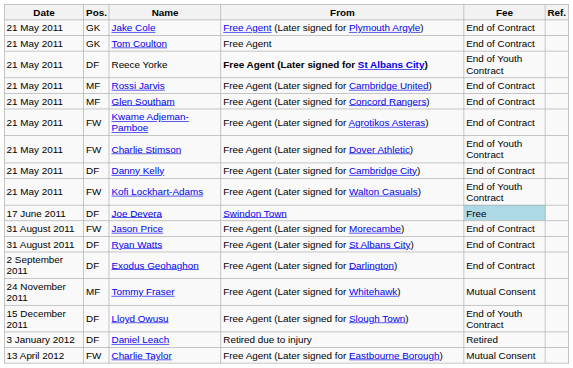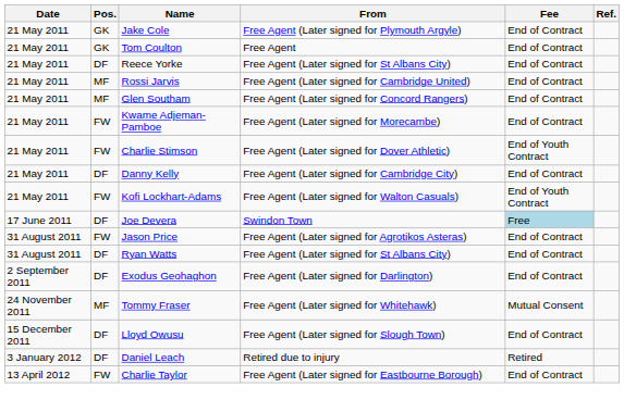Reece Yorke | From: bold -> normal
Reece Yorke | Fee: End of Youth Contract -> End of Contract
Kwame Adjeman-Pamboe | From: Free Agent (Later signed for Agrotikos Asteras) -> Free Agent (Later signed for Morecambe)
Jason Price | From: Free Agent (Later signed for Morecambe) -> Free Agent (Later signed for Agrotikos Asteras)
Lloyd Owusu | Fee: End of Youth Contract -> End of Contract
Charlie Taylor | Fee: Mutual Consent -> End of Contract
